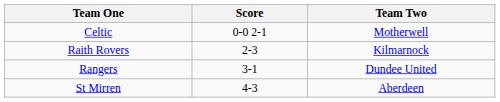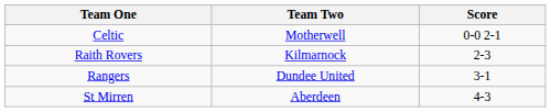columns swapped: Team Two <-> Score
